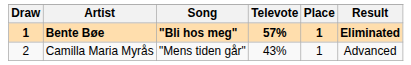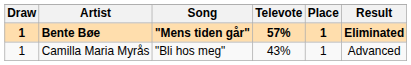Bente Bøe | Song: "Bli hos meg" -> "Mens tiden går"
Camilla Maria Myrås | Draw: 2 -> 1
Camilla Maria Myrås | Song: "Mens tiden går" -> "Bli hos meg"
